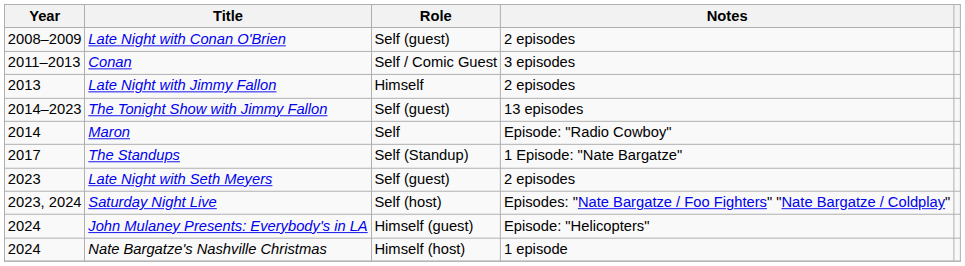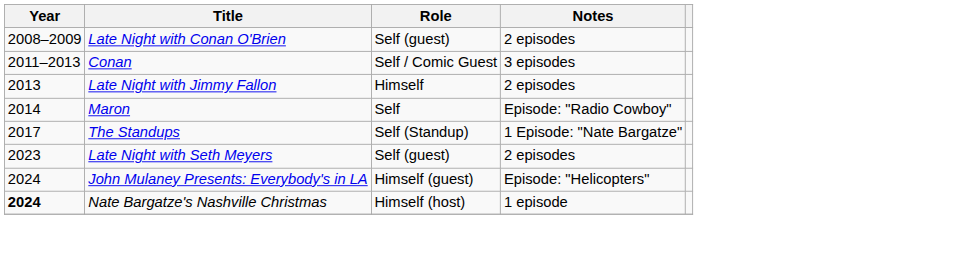- row: 2014–2023 | The Tonight Show with Jimmy Fallon | Self (guest) | 13 episodes
- row: 2023, 2024 | Saturday Night Live | Self (host) | Episodes: "Nate Bargatze / Foo Fighters" "Nate Bargatze / Coldplay"
Nate Bargatze's Nashville Christmas | Year: normal -> bold
